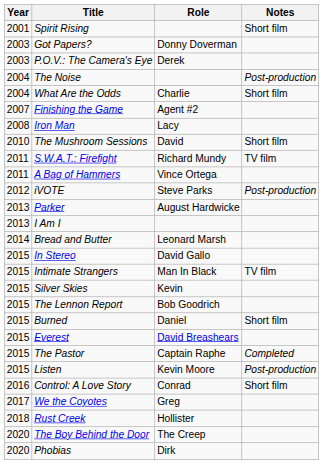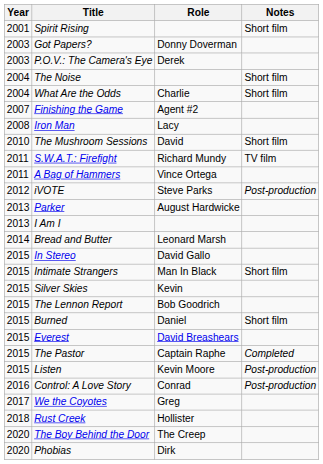The Noise | Notes: Post-production -> Short film
Intimate Strangers | Notes: TV film -> Short film
Control: A Love Story | Notes: Short film -> Post-production
